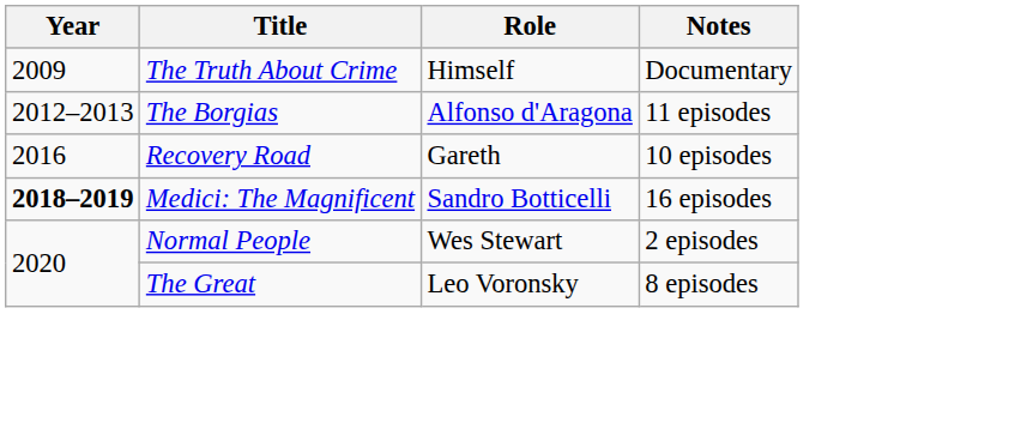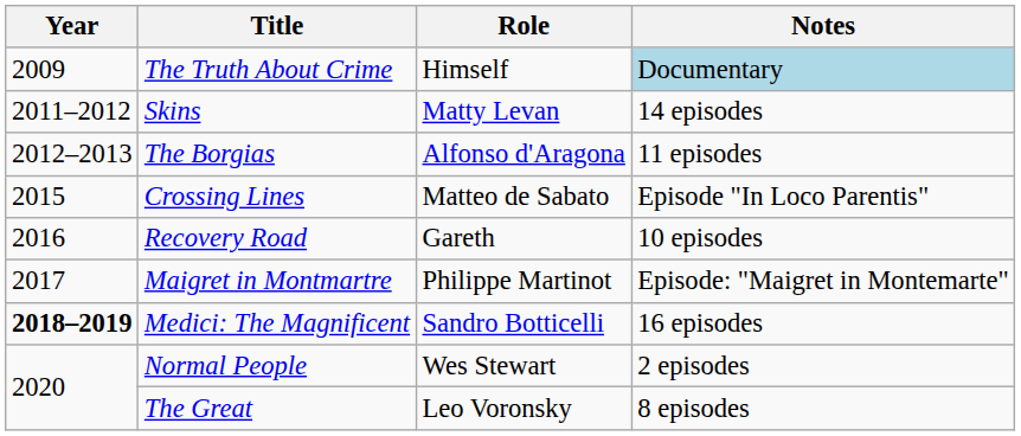The Truth About Crime | Notes: no background -> lightblue background
+ row: 2011–2012 | Skins | Matty Levan | 14 episodes
+ row: 2015 | Crossing Lines | Matteo de Sabato | Episode "In Loco Parentis"
+ row: 2017 | Maigret in Montmartre | Philippe Martinot | Episode: "Maigret in Montemarte"
